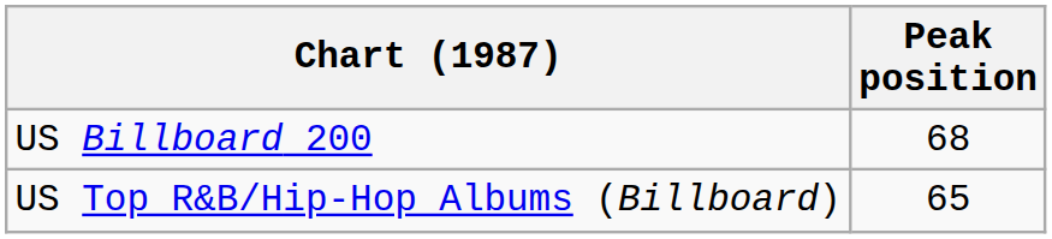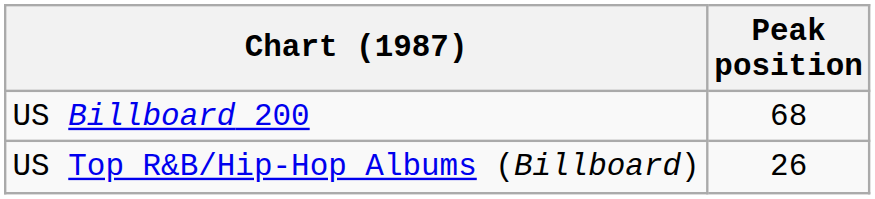US Top R&B/Hip-Hop Albums (Billboard) | Peak position: 65 -> 26
